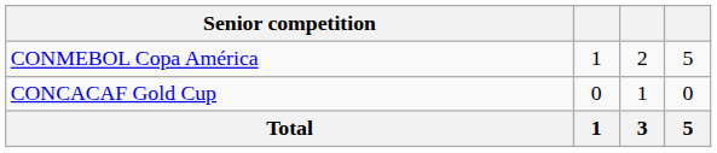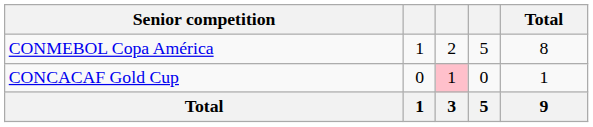+ column: Total | 8 | 1 | 9
CONCACAF Gold Cup | column 3: no background -> pink background
